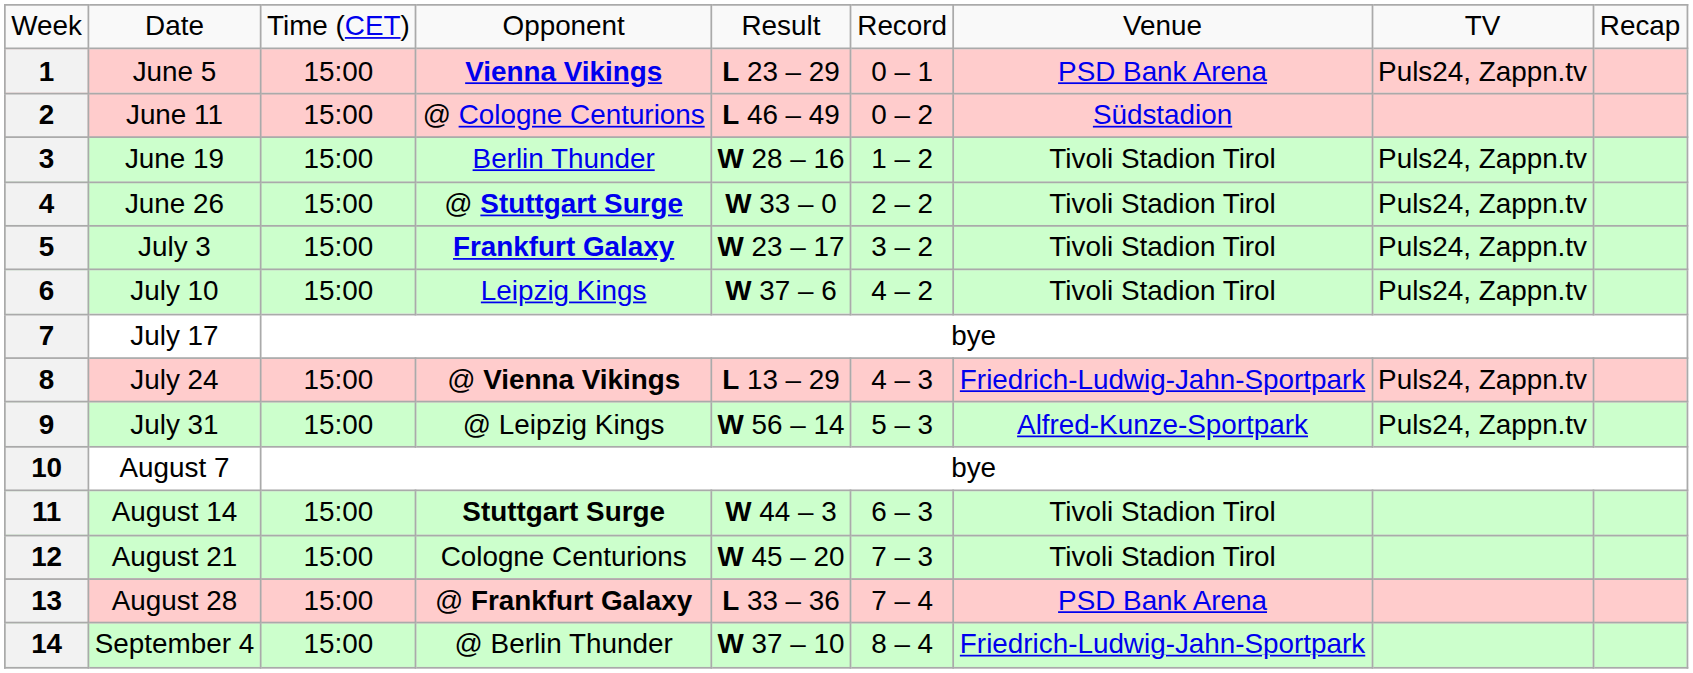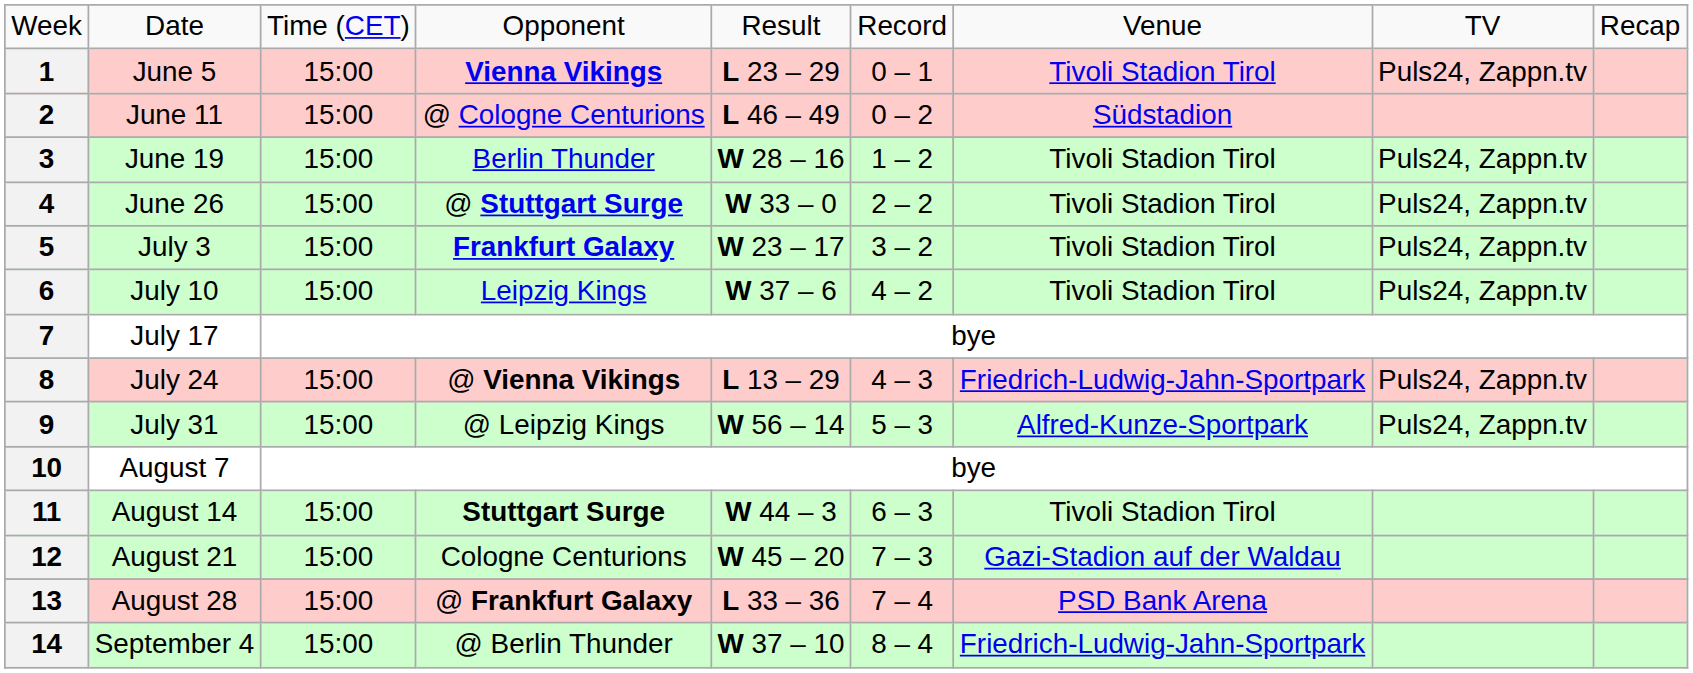1 | column 7: PSD Bank Arena -> Tivoli Stadion Tirol
12 | column 7: Tivoli Stadion Tirol -> Gazi-Stadion auf der Waldau
